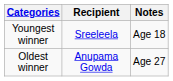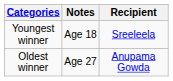columns swapped: Recipient <-> Notes
